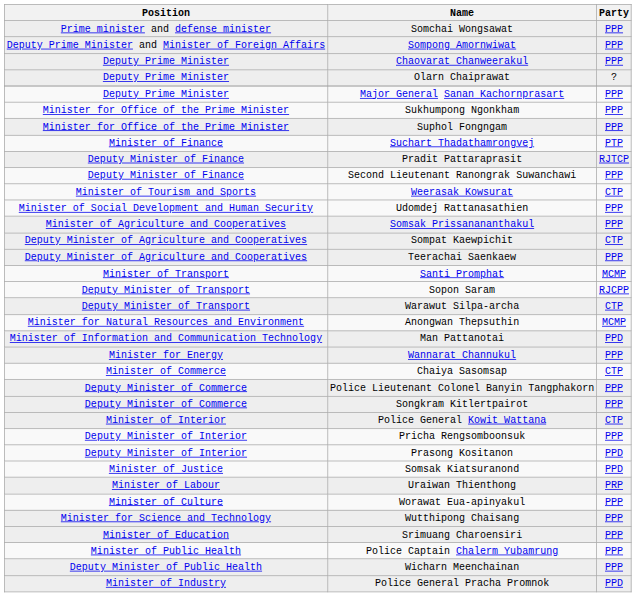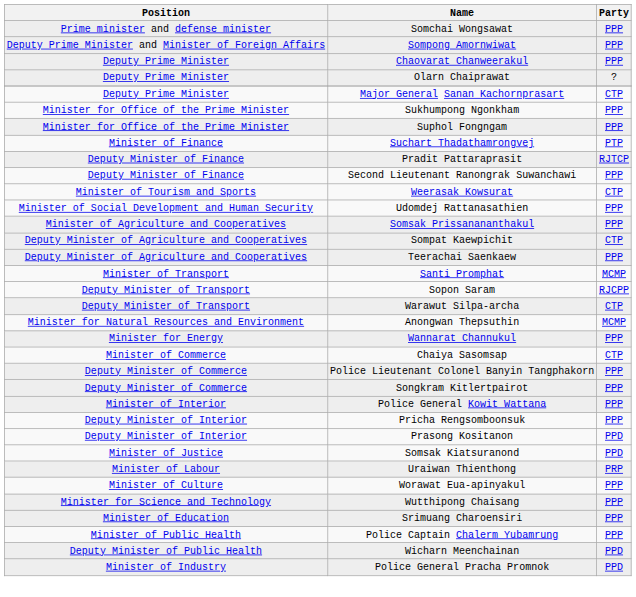Major General Sanan Kachornprasart | Party: PPP -> CTP
- row: Minister of Information and Communication Technology | Man Pattanotai | PPD
Police General Kowit Wattana | Party: CTP -> PPP
Wicharn Meenchainan | Party: PPP -> PPD
